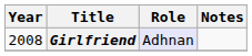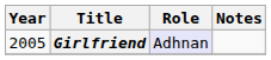Girlfriend | Year: 2008 -> 2005
